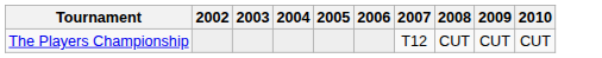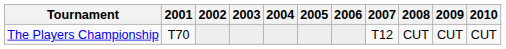+ column: 2001 | T70
